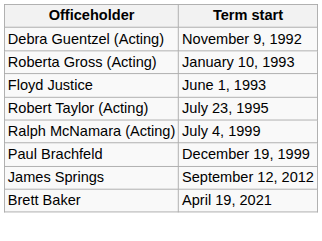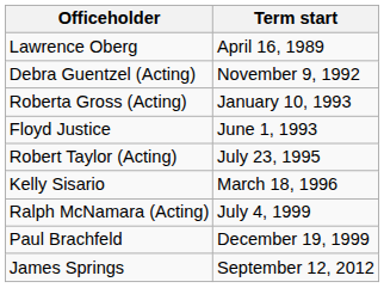+ row: Lawrence Oberg | April 16, 1989
+ row: Kelly Sisario | March 18, 1996
- row: Brett Baker | April 19, 2021
